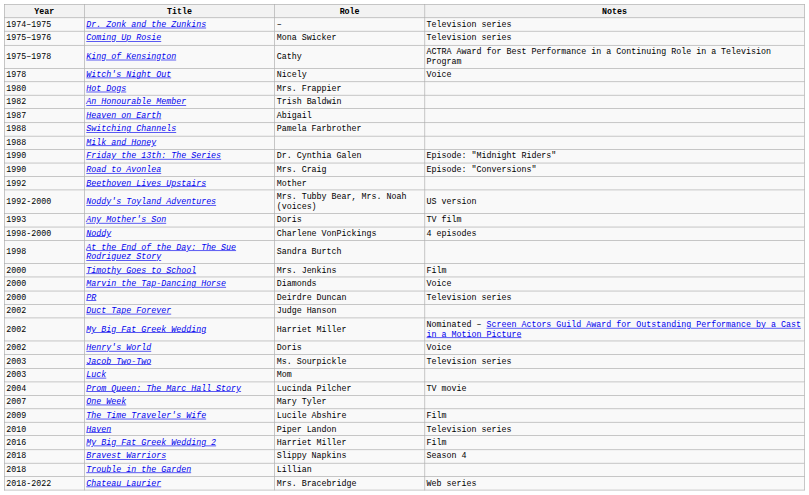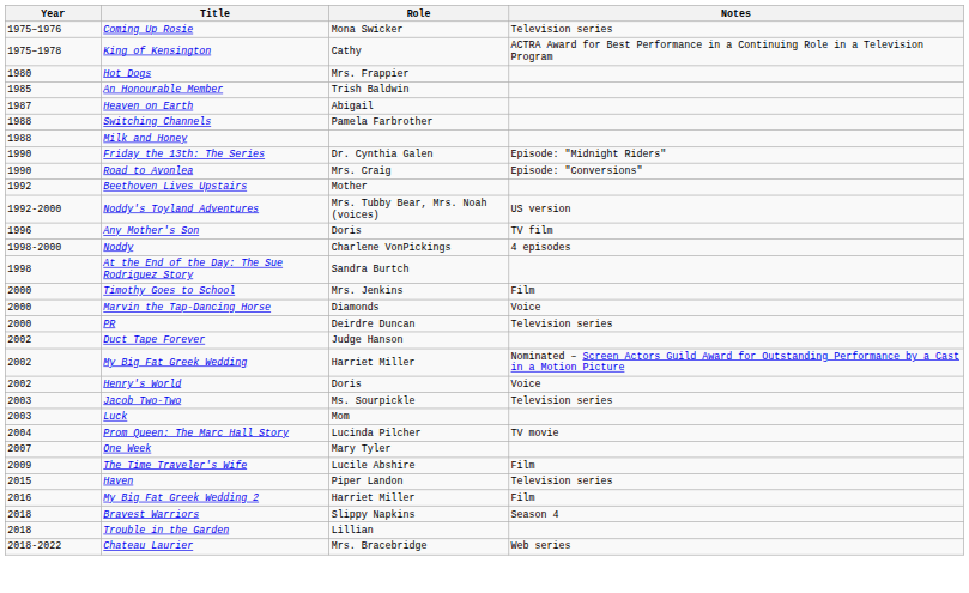- row: 1974–1975 | Dr. Zonk and the Zunkins | – | Television series
- row: 1978 | Witch's Night Out | Nicely | Voice
An Honourable Member | Year: 1982 -> 1985
Any Mother's Son | Year: 1993 -> 1996
Haven | Year: 2010 -> 2015
